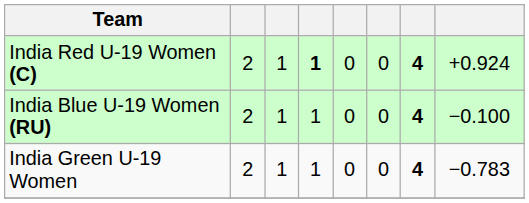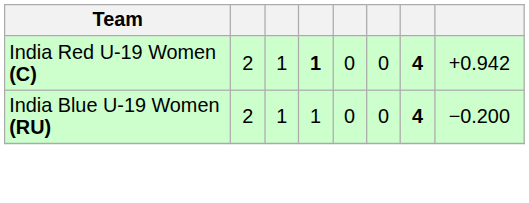India Red U-19 Women (C) | column 8: +0.924 -> +0.942
India Blue U-19 Women (RU) | column 8: −0.100 -> −0.200
- row: India Green U-19 Women | 2 | 1 | 1 | 0 | 0 | 4 | −0.783
